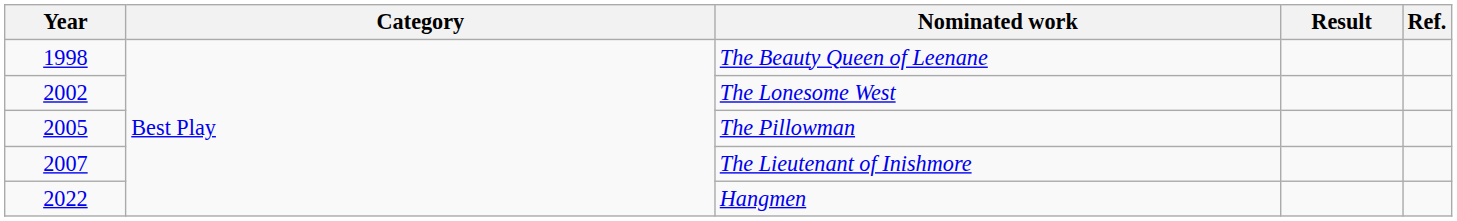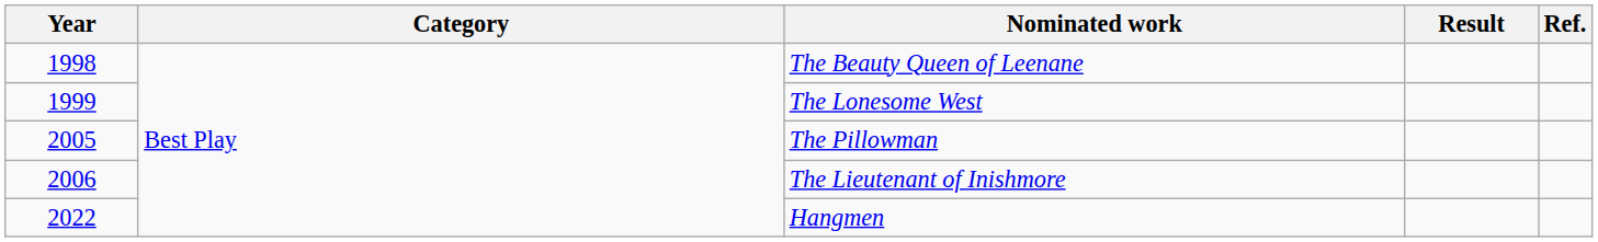The Lonesome West | Year: 2002 -> 1999
The Lieutenant of Inishmore | Year: 2007 -> 2006
